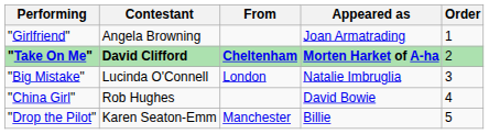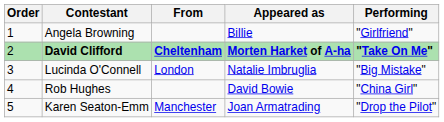columns swapped: Order <-> Performing
Angela Browning | Appeared as: Joan Armatrading -> Billie
Karen Seaton-Emm | Appeared as: Billie -> Joan Armatrading
